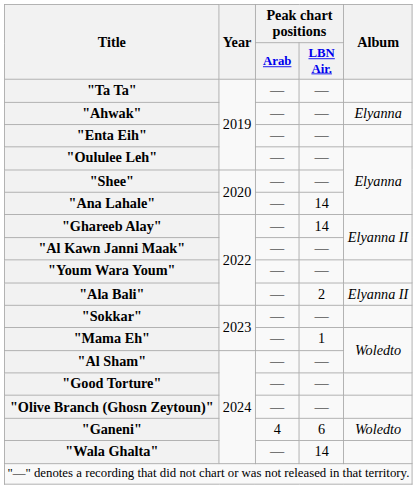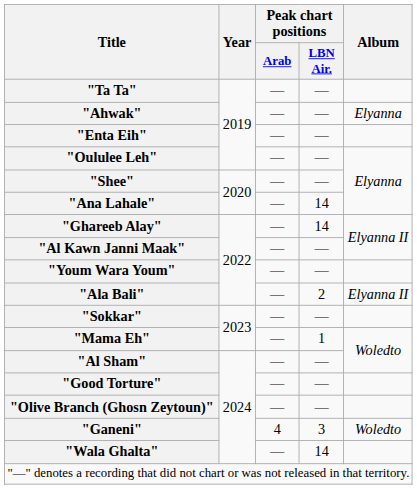"Ganeni" | Peak chart positions / LBN Air.: 6 -> 3
